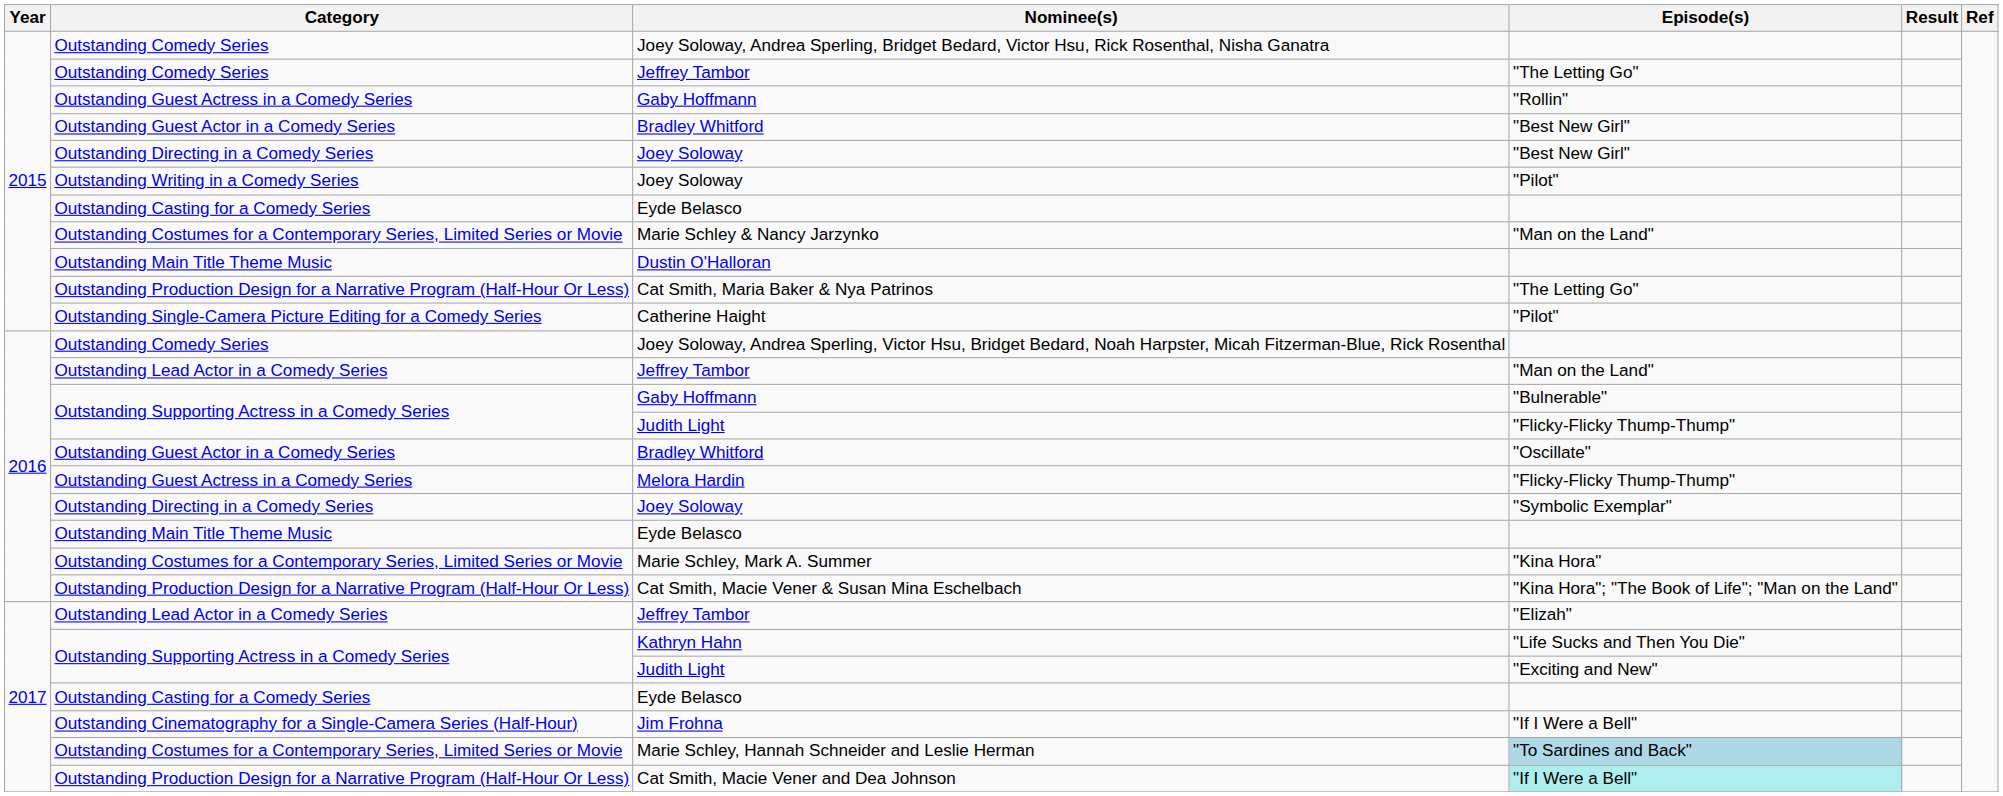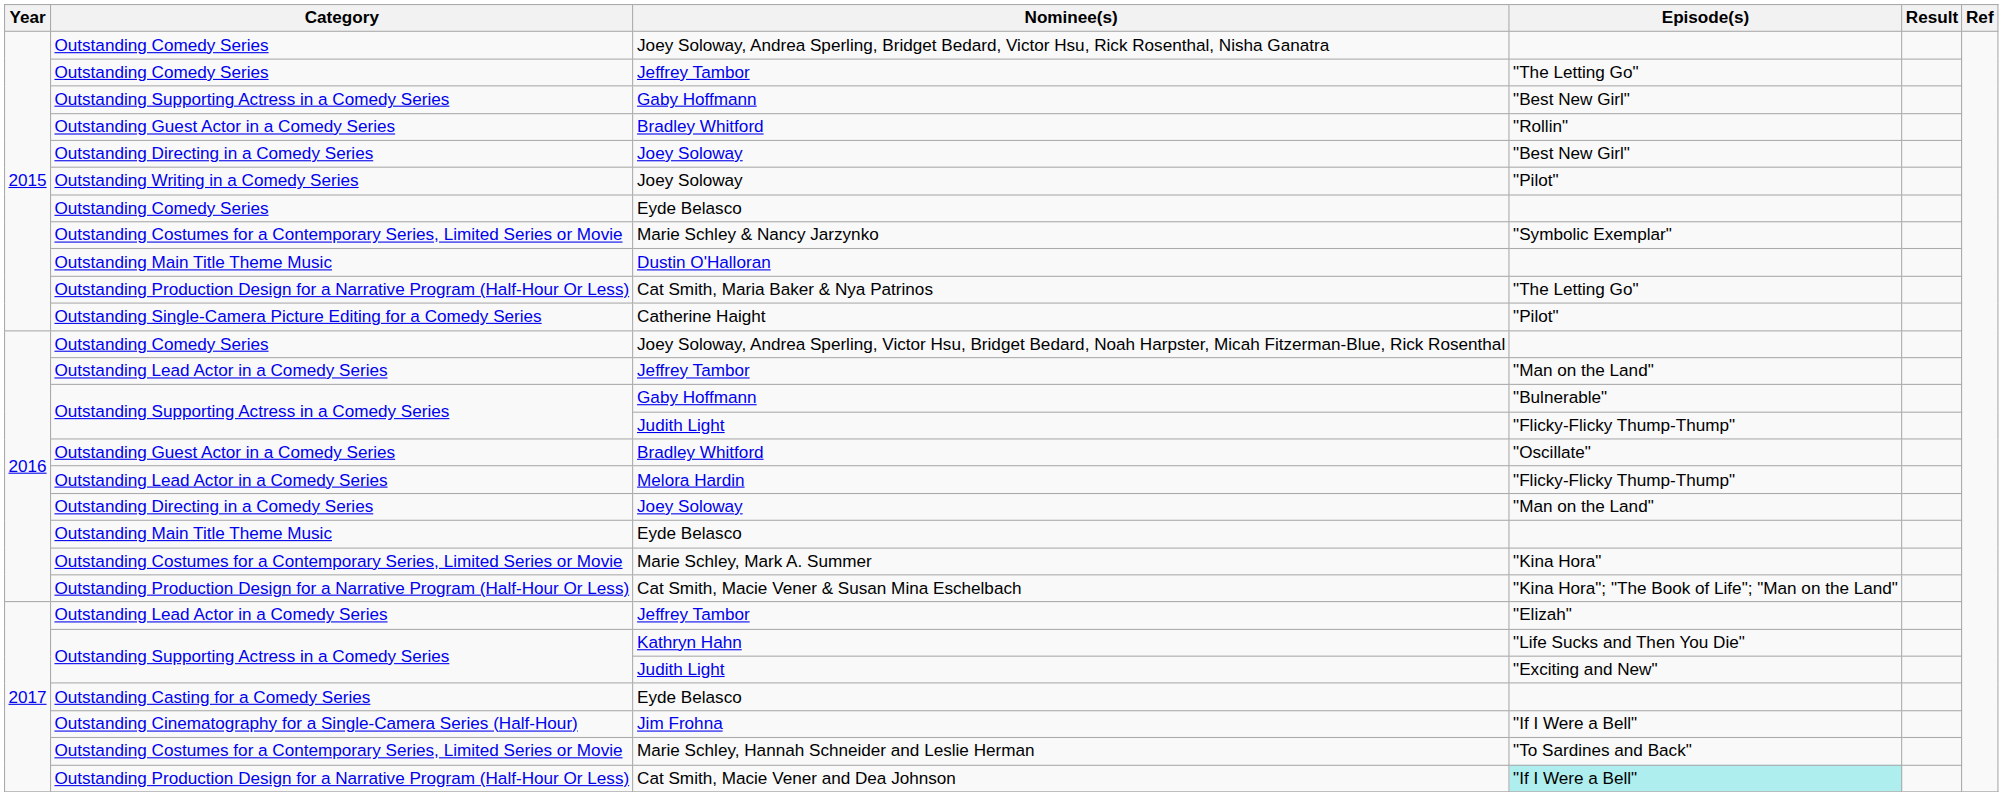2015 / Gaby Hoffmann | Category: Outstanding Guest Actress in a Comedy Series -> Outstanding Supporting Actress in a Comedy Series
2015 / Gaby Hoffmann | Episode(s): "Rollin" -> "Best New Girl"
2015 / Bradley Whitford | Episode(s): "Best New Girl" -> "Rollin"
2015 / Eyde Belasco | Category: Outstanding Casting for a Comedy Series -> Outstanding Comedy Series
Marie Schley & Nancy Jarzynko | Episode(s): "Man on the Land" -> "Symbolic Exemplar"
Melora Hardin | Category: Outstanding Guest Actress in a Comedy Series -> Outstanding Lead Actor in a Comedy Series
2016 / Joey Soloway | Episode(s): "Symbolic Exemplar" -> "Man on the Land"
Marie Schley, Hannah Schneider and Leslie Herman | Episode(s): lightblue background -> no background
